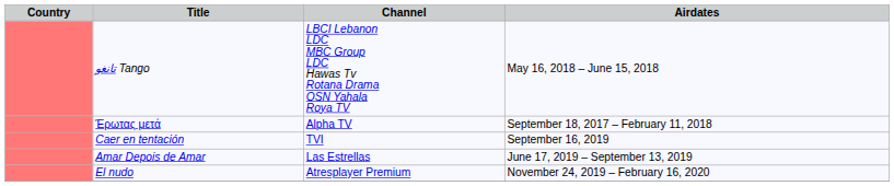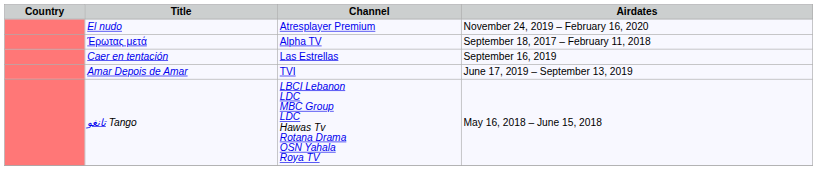rows swapped: تانغو Tango <-> El nudo
Caer en tentación | Channel: TVI -> Las Estrellas
Amar Depois de Amar | Channel: Las Estrellas -> TVI
